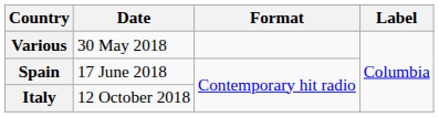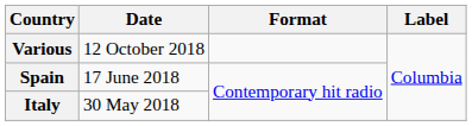Various | Date: 30 May 2018 -> 12 October 2018
Italy | Date: 12 October 2018 -> 30 May 2018
